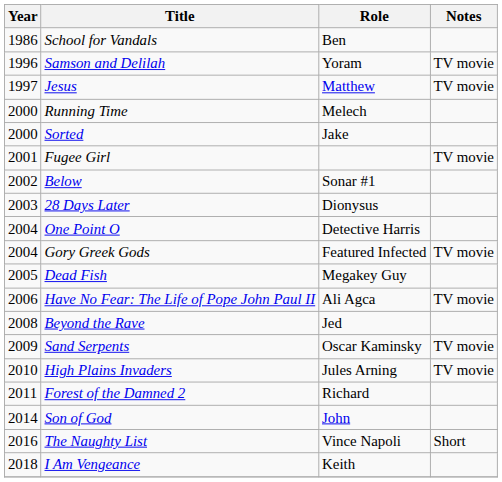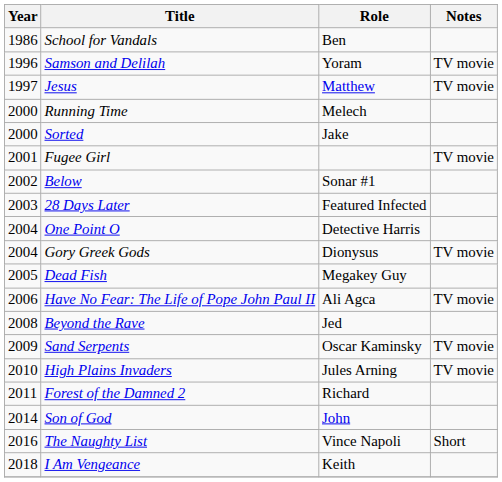28 Days Later | Role: Dionysus -> Featured Infected
Gory Greek Gods | Role: Featured Infected -> Dionysus
